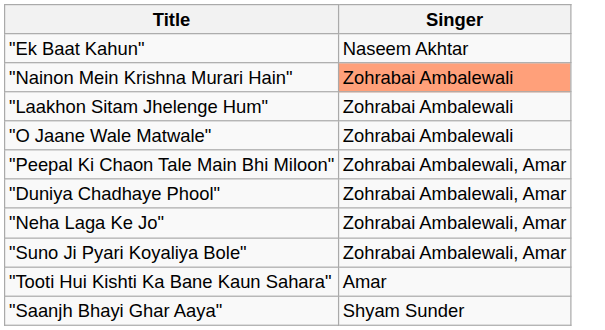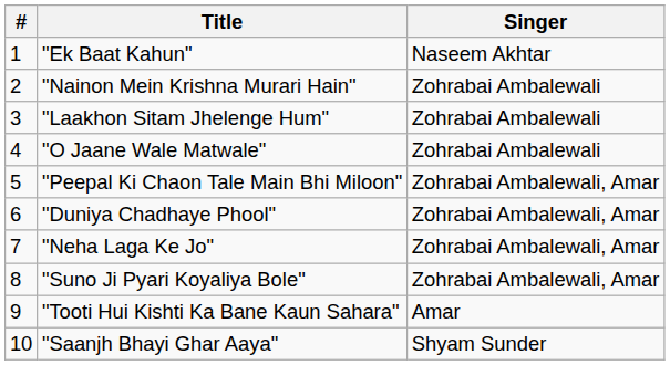+ column: # | 1 | 2 | 3 | 4 | 5 | 6 | 7 | 8 | 9 | 10
"Nainon Mein Krishna Murari Hain" | Singer: lightsalmon background -> no background
